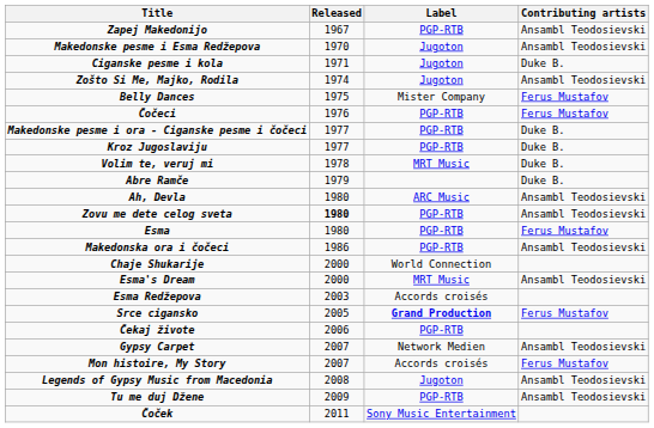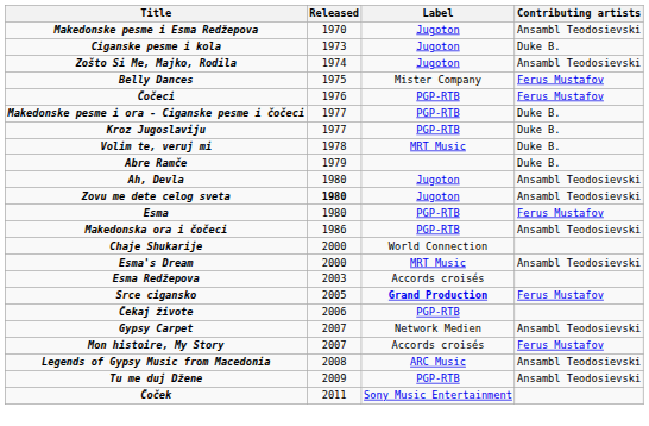- row: Zapej Makedonijo | 1967 | PGP-RTB | Ansambl Teodosievski
Ciganske pesme i kola | Released: 1971 -> 1973
Ah, Devla | Label: ARC Music -> Jugoton
Zovu me dete celog sveta | Label: PGP-RTB -> Jugoton
Legends of Gypsy Music from Macedonia | Label: Jugoton -> ARC Music
